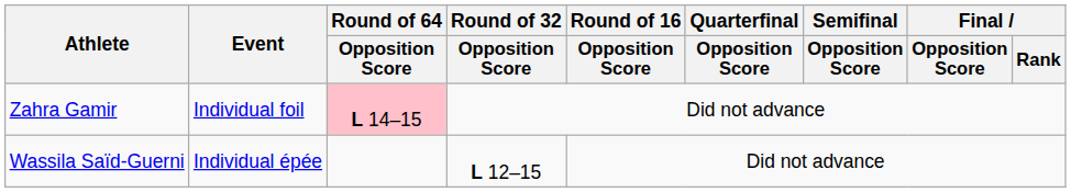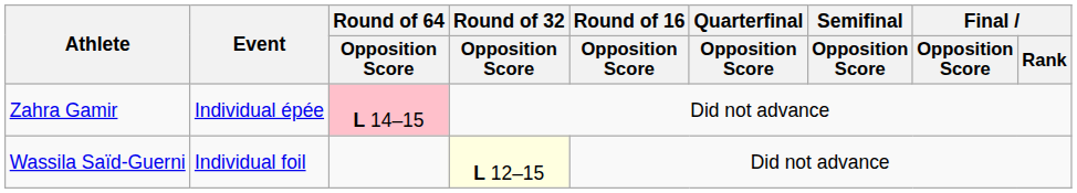Zahra Gamir | Event: Individual foil -> Individual épée
Wassila Saïd-Guerni | Event: Individual épée -> Individual foil
Wassila Saïd-Guerni | Round of 32 / Opposition Score: no background -> lightyellow background
